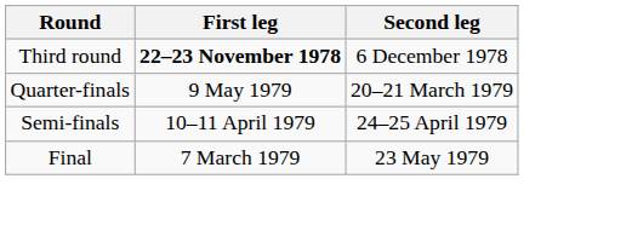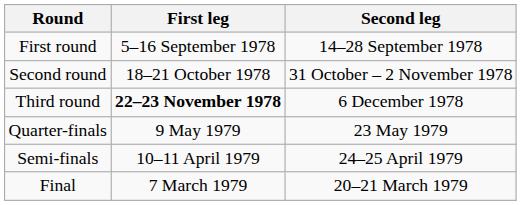+ row: First round | 5–16 September 1978 | 14–28 September 1978
+ row: Second round | 18–21 October 1978 | 31 October – 2 November 1978
Quarter-finals | Second leg: 20–21 March 1979 -> 23 May 1979
Final | Second leg: 23 May 1979 -> 20–21 March 1979
